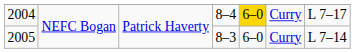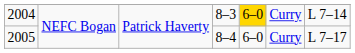2004 | column 4: 8–4 -> 8–3
2004 | column 7: L 7–17 -> L 7–14
2005 | column 4: 8–3 -> 8–4
2005 | column 7: L 7–14 -> L 7–17
